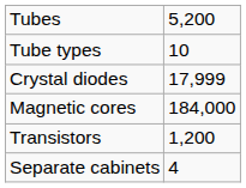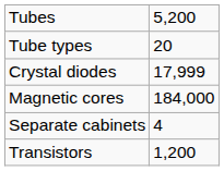Tube types | column 2: 10 -> 20
rows swapped: Transistors <-> Separate cabinets
